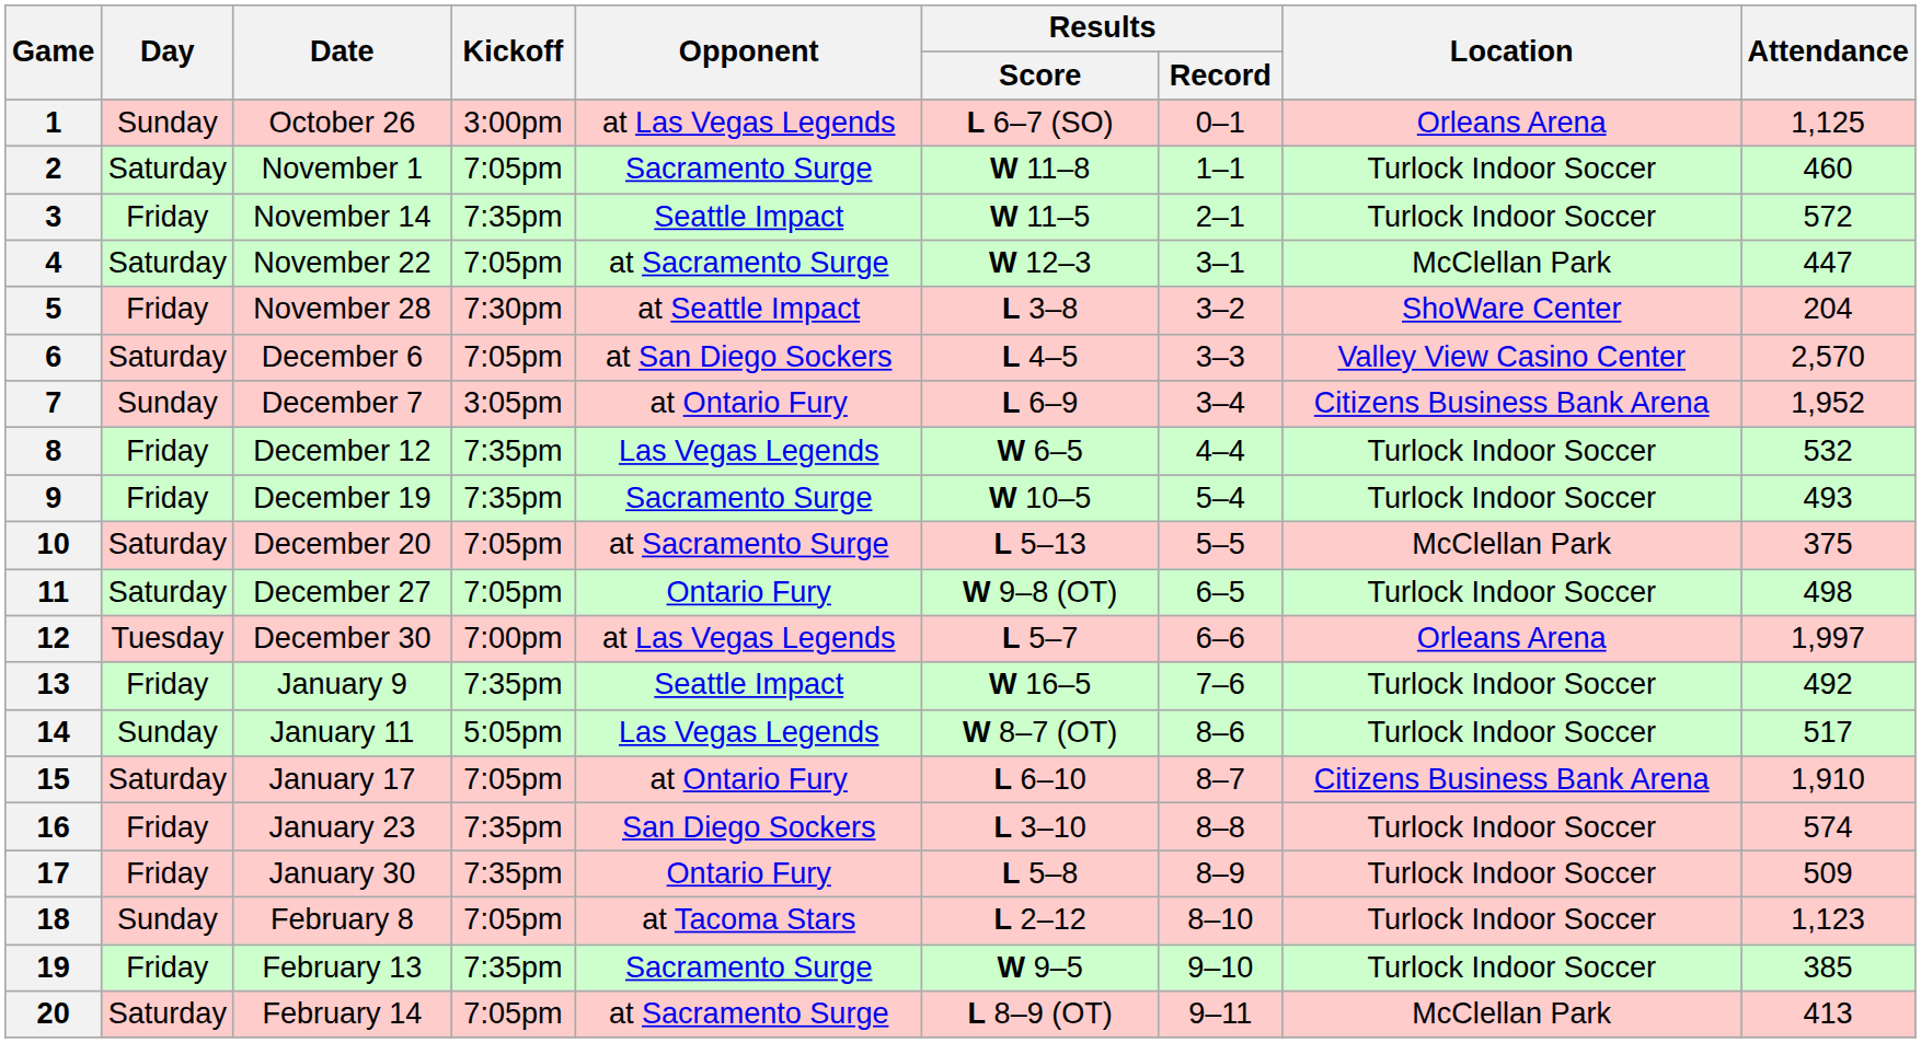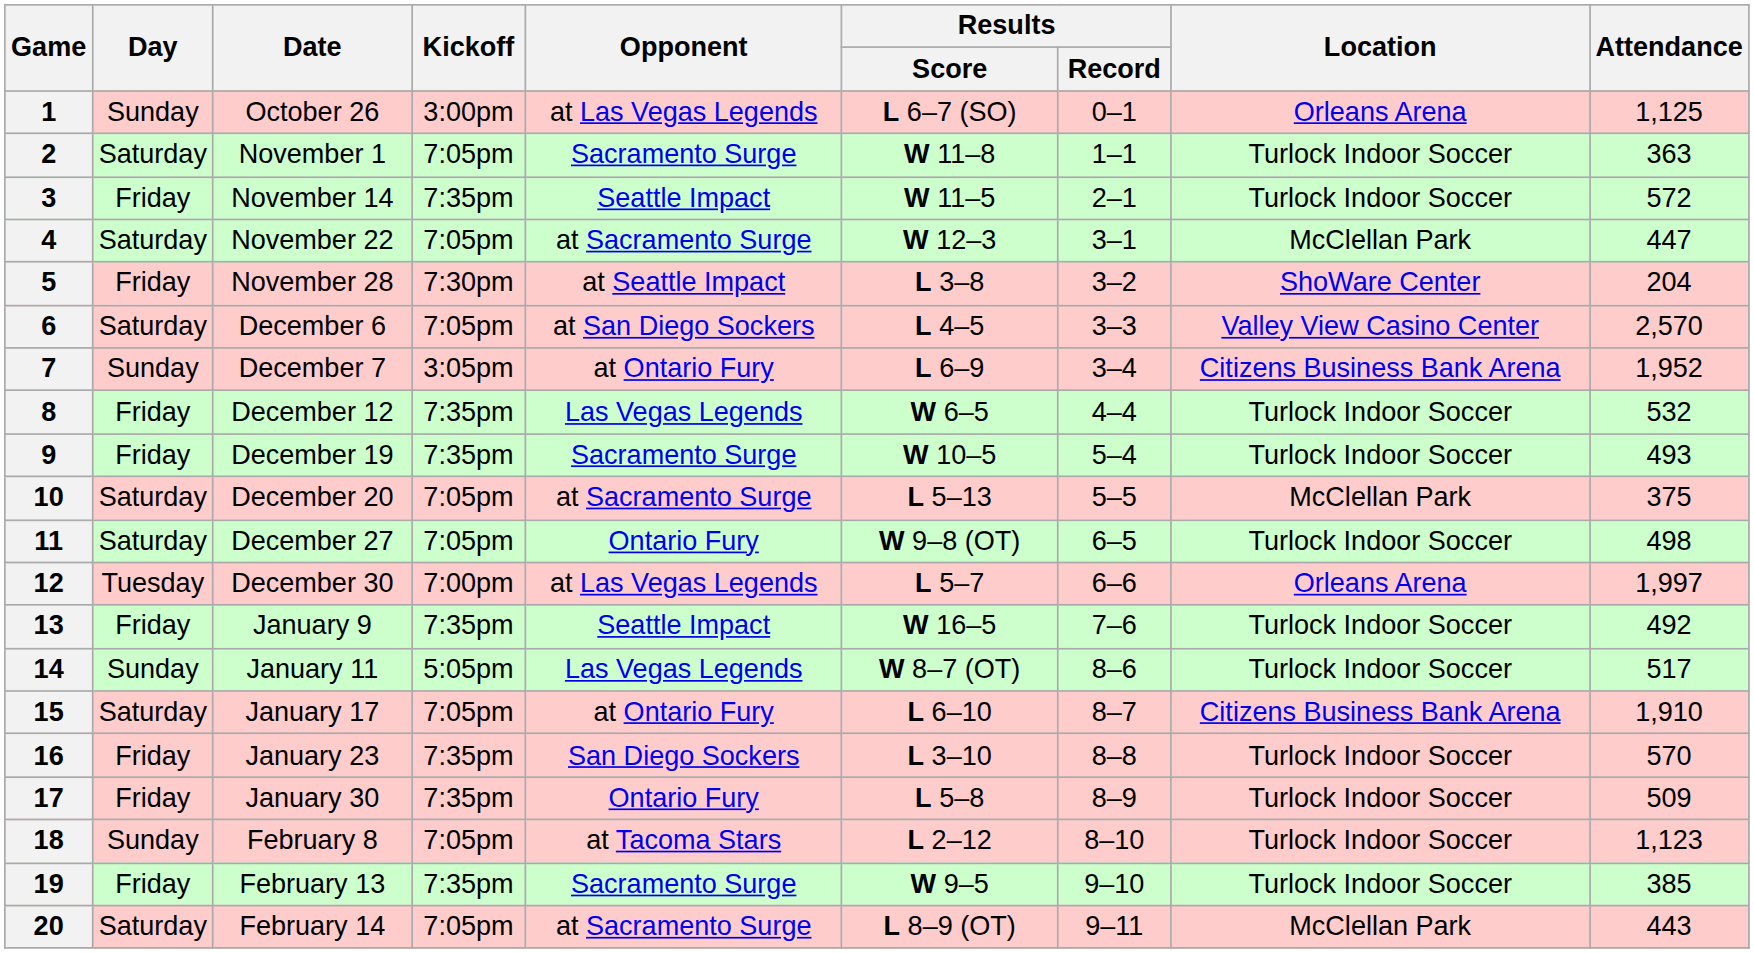2 | Attendance: 460 -> 363
16 | Attendance: 574 -> 570
20 | Attendance: 413 -> 443
